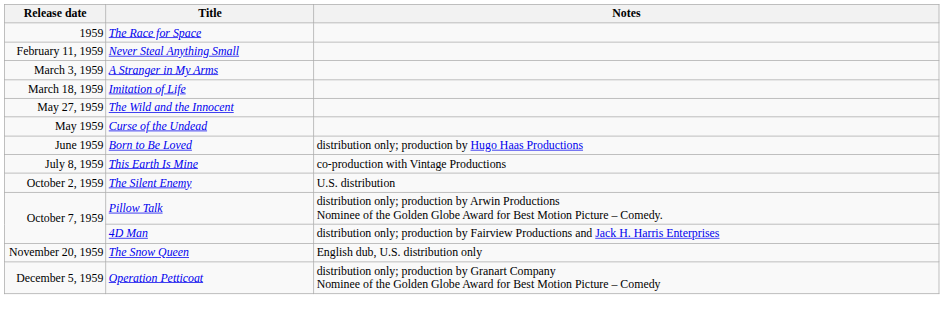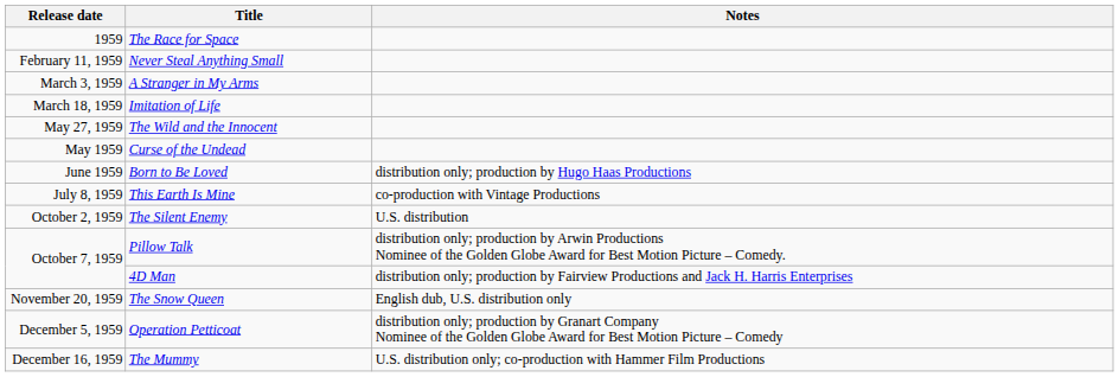+ row: December 16, 1959 | The Mummy | U.S. distribution only; co-production with Hammer Film Productions
